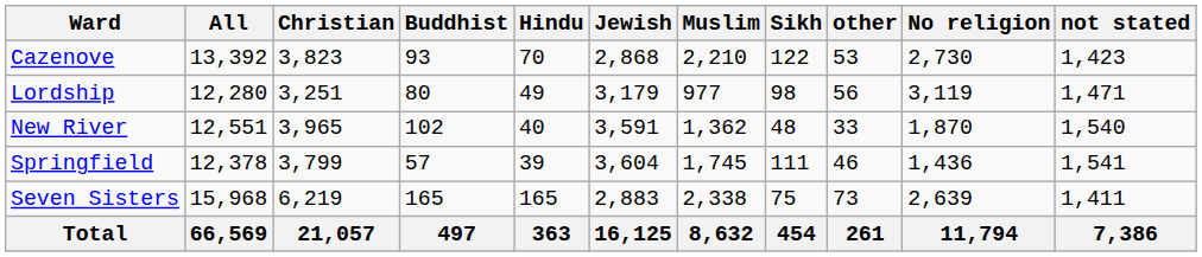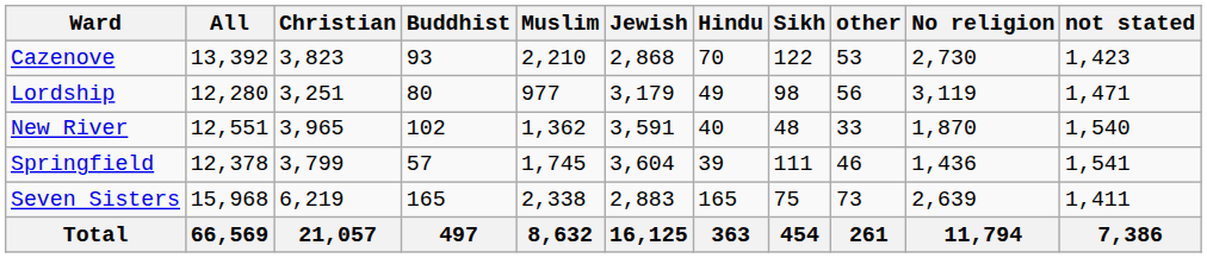columns swapped: Hindu <-> Muslim
